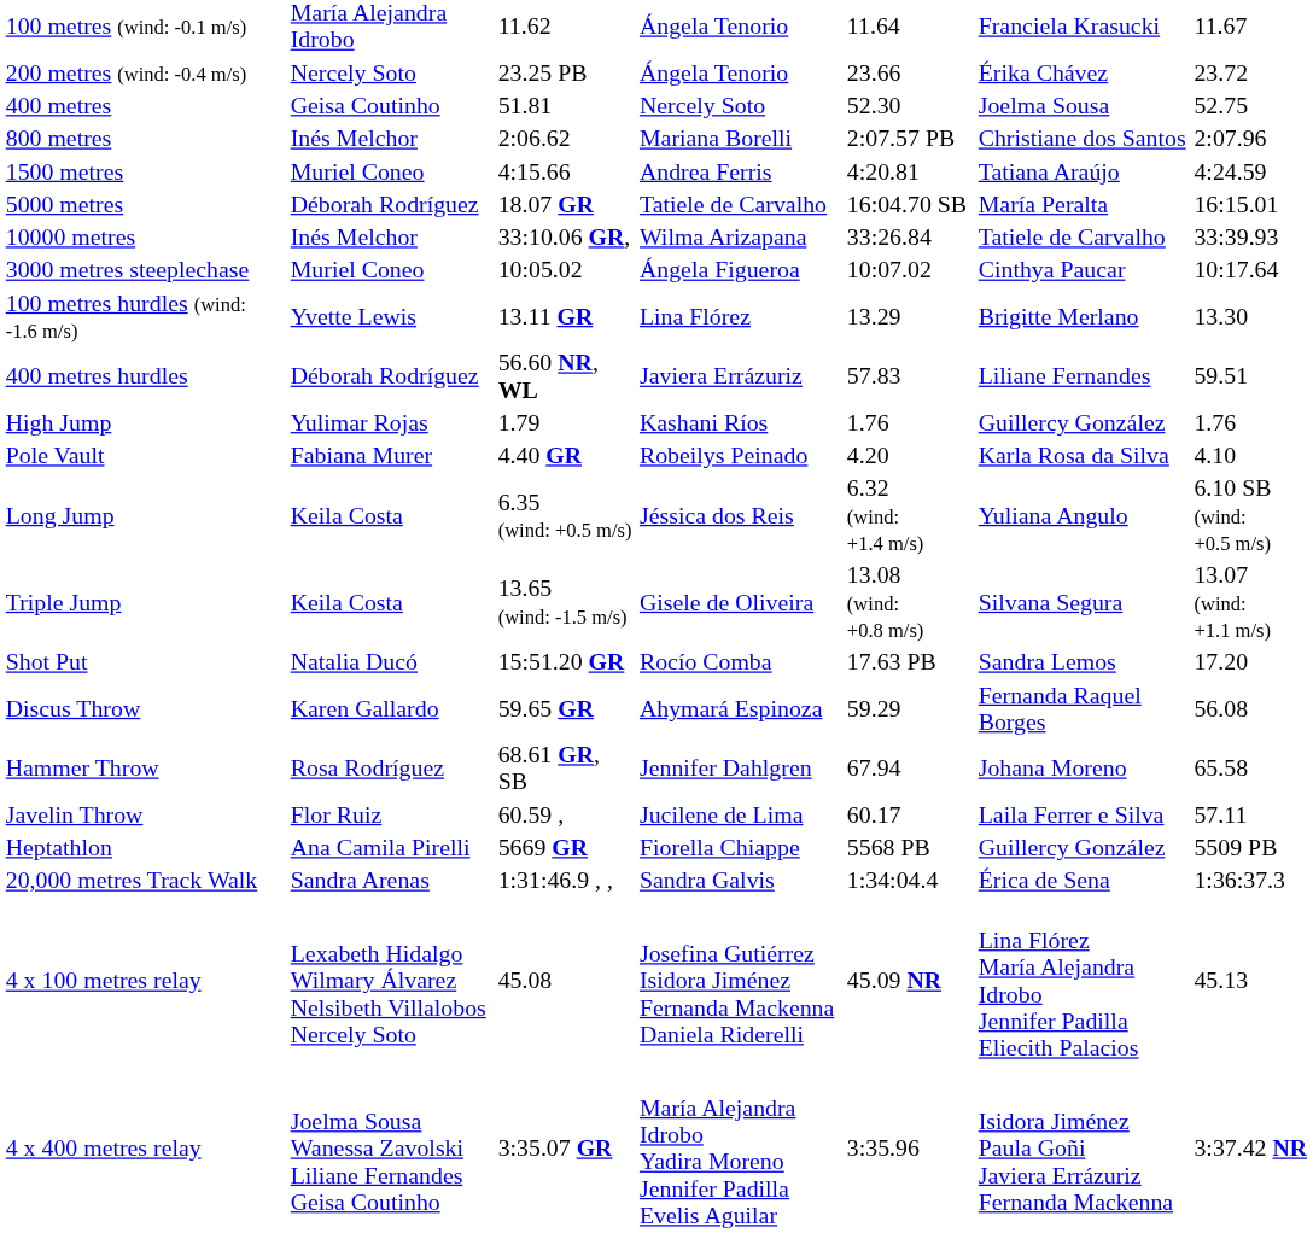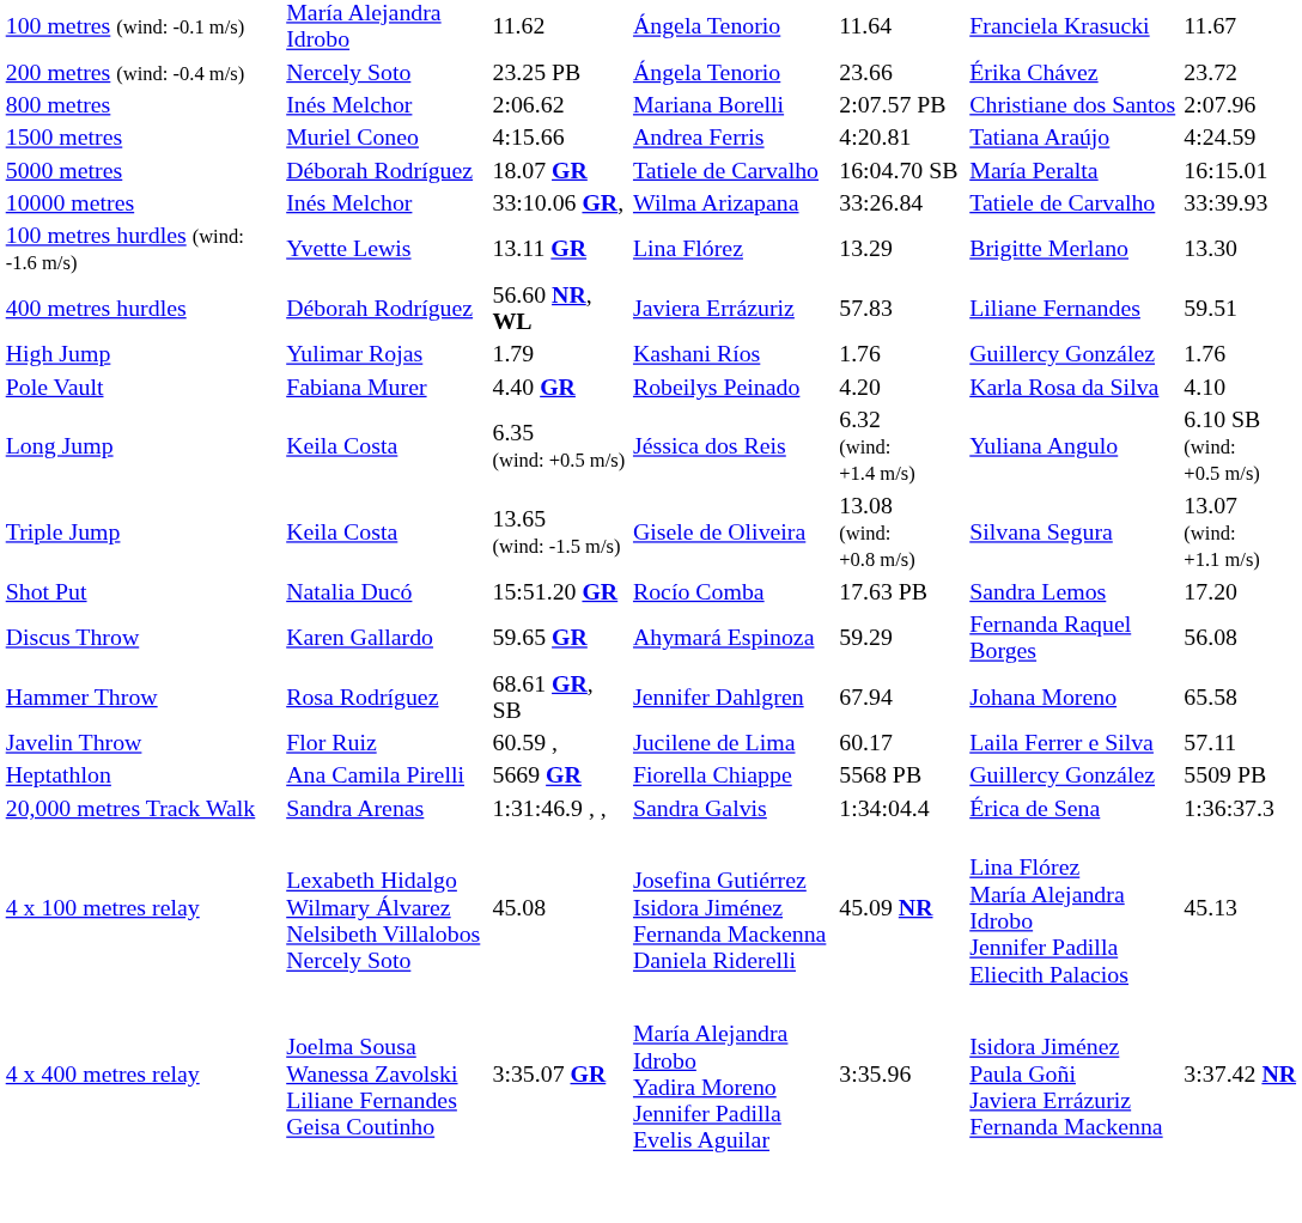- row: 400 metres | Geisa Coutinho | 51.81 | Nercely Soto | 52.30 | Joelma Sousa | 52.75
- row: 3000 metres steeplechase | Muriel Coneo | 10:05.02 | Ángela Figueroa | 10:07.02 | Cinthya Paucar | 10:17.64
